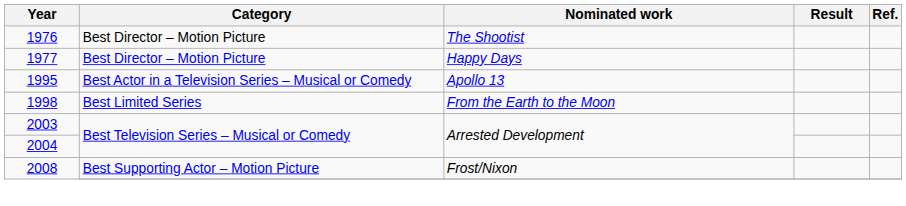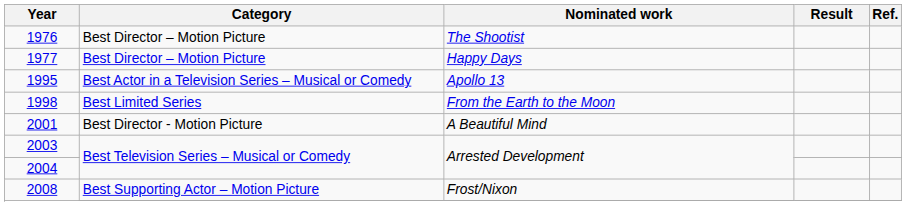+ row: 2001 | Best Director - Motion Picture | A Beautiful Mind
